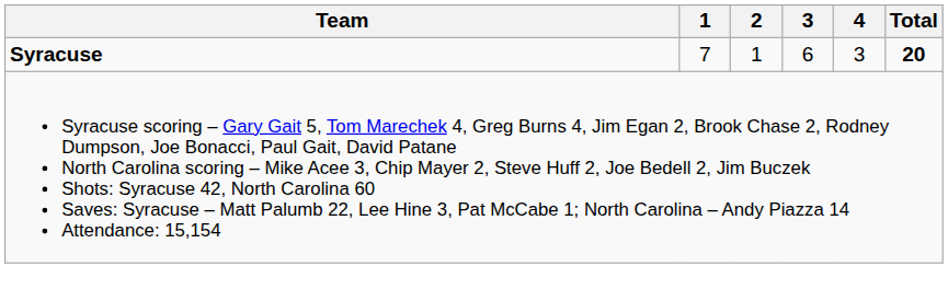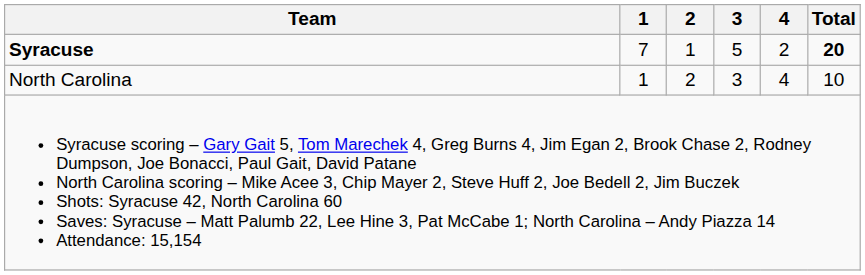Syracuse | 3: 6 -> 5
Syracuse | 4: 3 -> 2
+ row: North Carolina | 1 | 2 | 3 | 4 | 10
